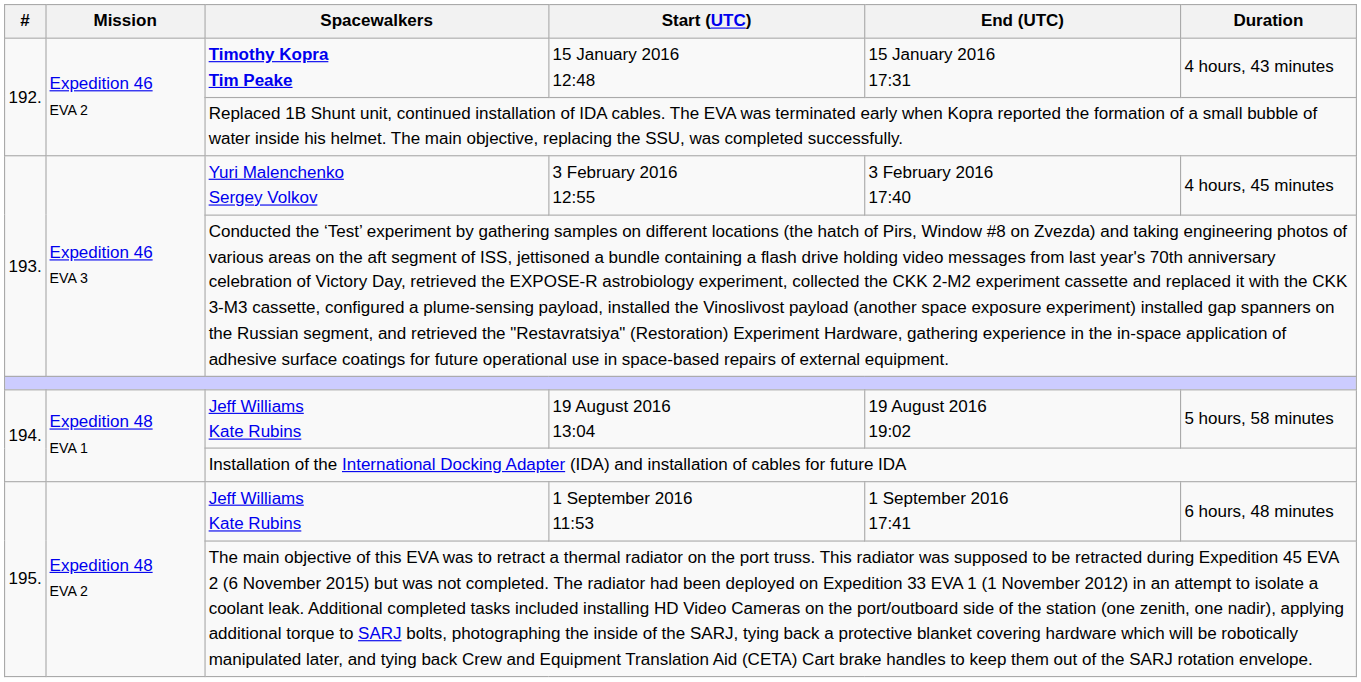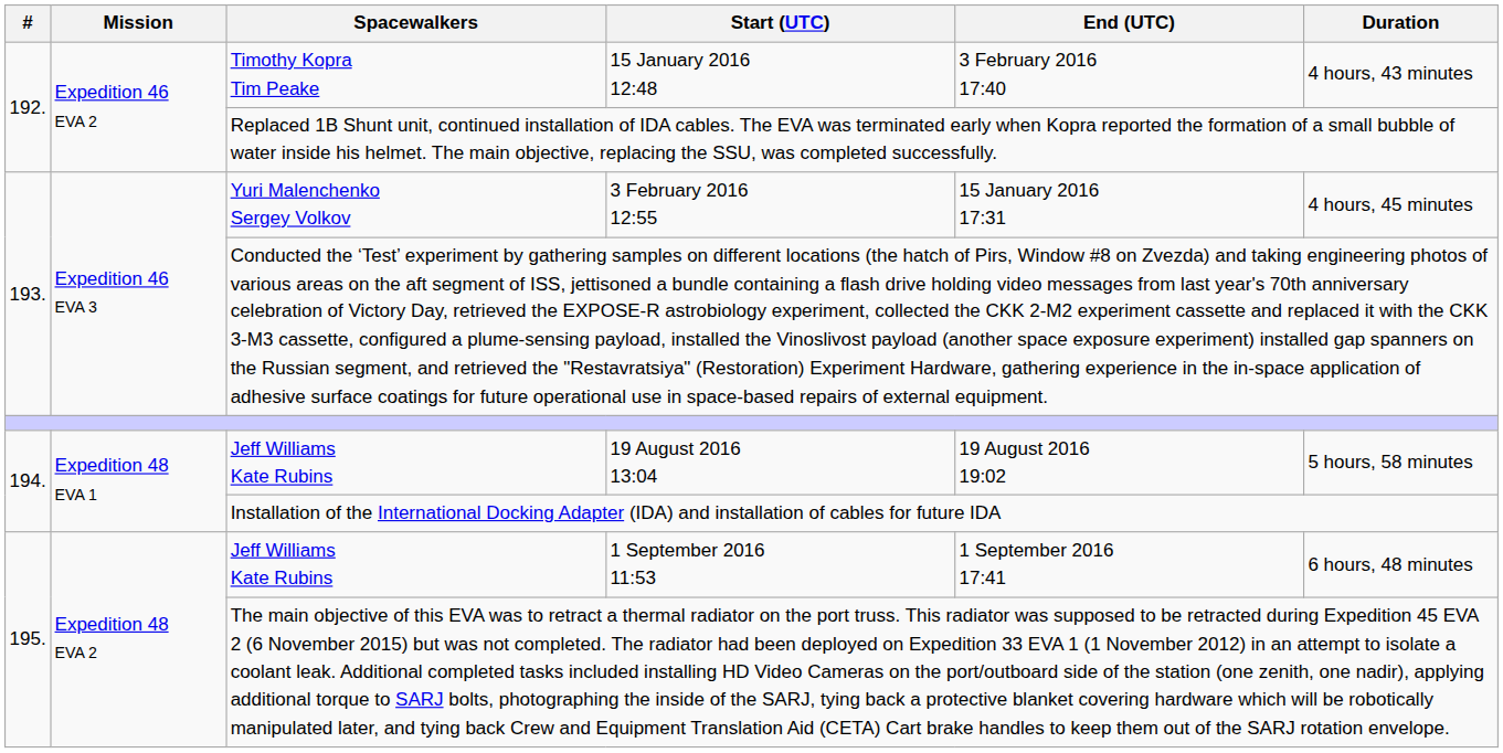15 January 2016 12:48 | Spacewalkers: bold -> normal
15 January 2016 12:48 | End (UTC): 15 January 2016 17:31 -> 3 February 2016 17:40
3 February 2016 12:55 | End (UTC): 3 February 2016 17:40 -> 15 January 2016 17:31
